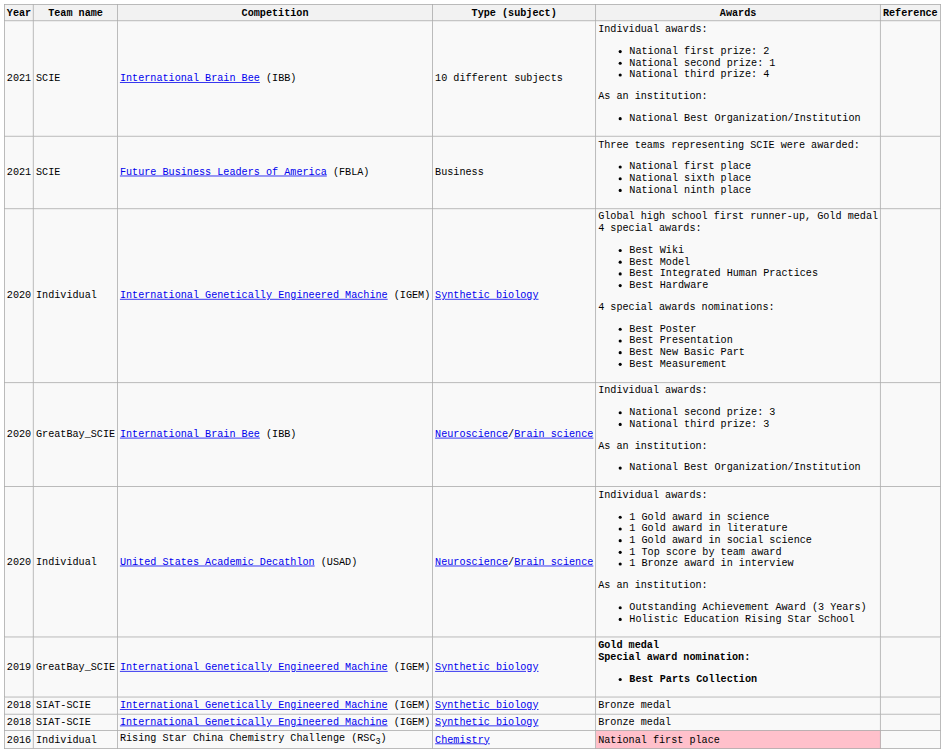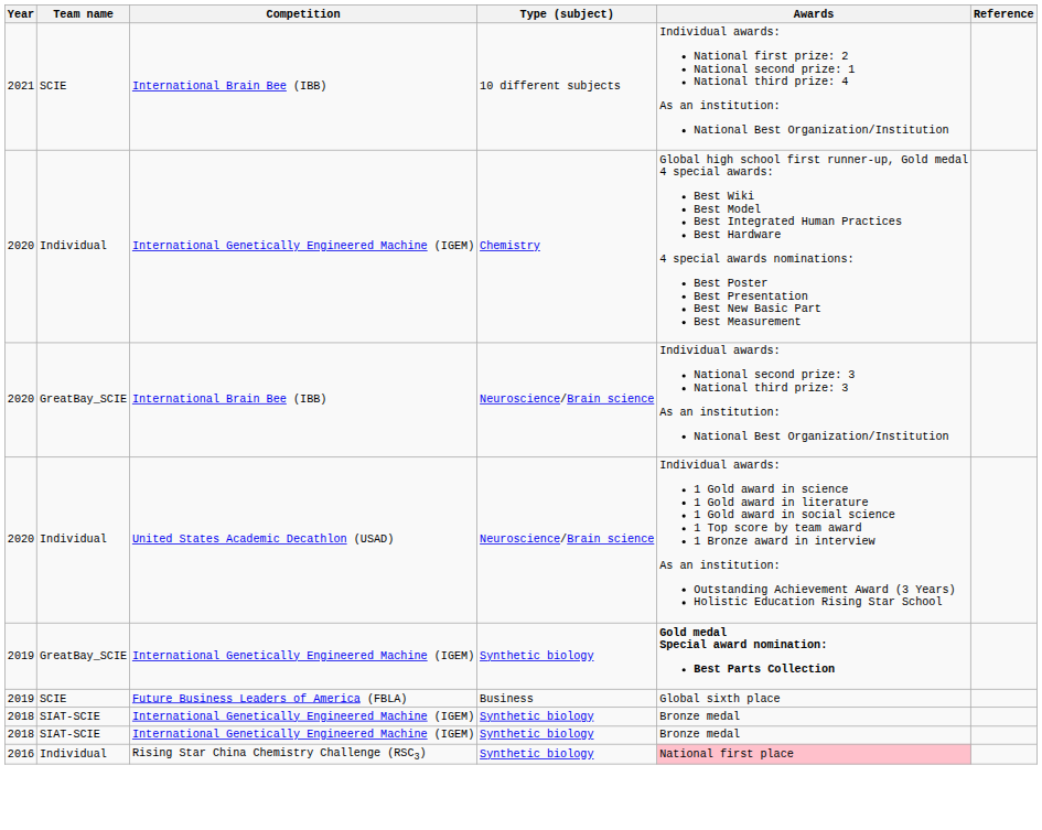- row: 2021 | SCIE | Future Business Leaders of America (FBLA) | Business | Three teams representing SCIE were awarded: National first place National sixth place National ninth place
2020 / International Genetically Engineered Machine (IGEM) | Type (subject): Synthetic biology -> Chemistry
+ row: 2019 | SCIE | Future Business Leaders of America (FBLA) | Business | Global sixth place
2016 | Type (subject): Chemistry -> Synthetic biology
